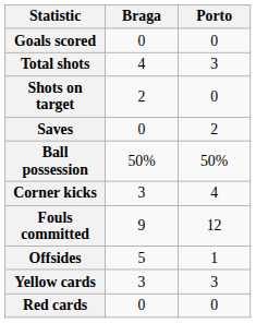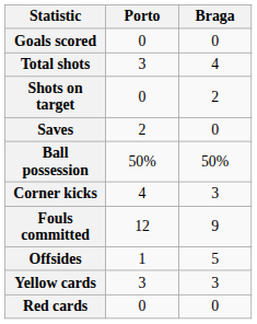columns swapped: Porto <-> Braga
